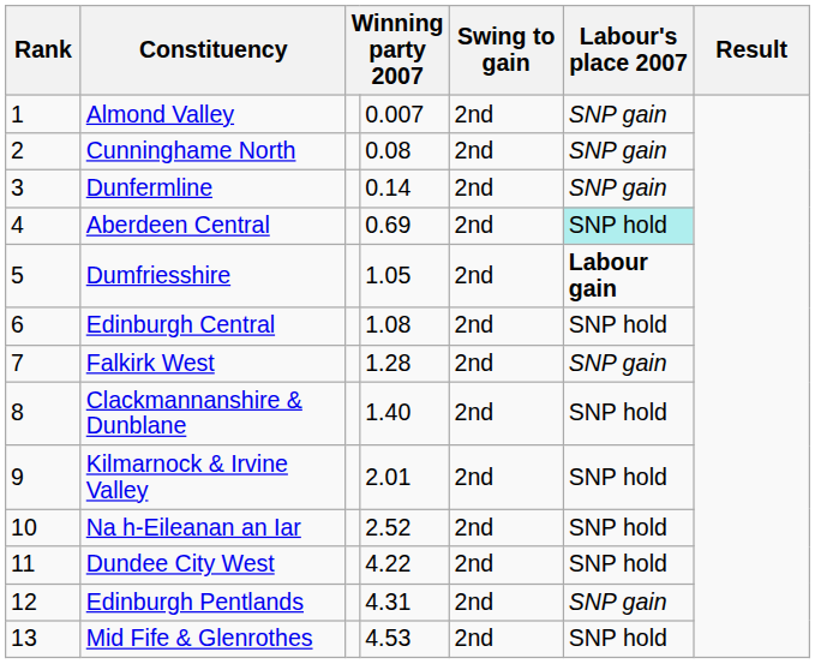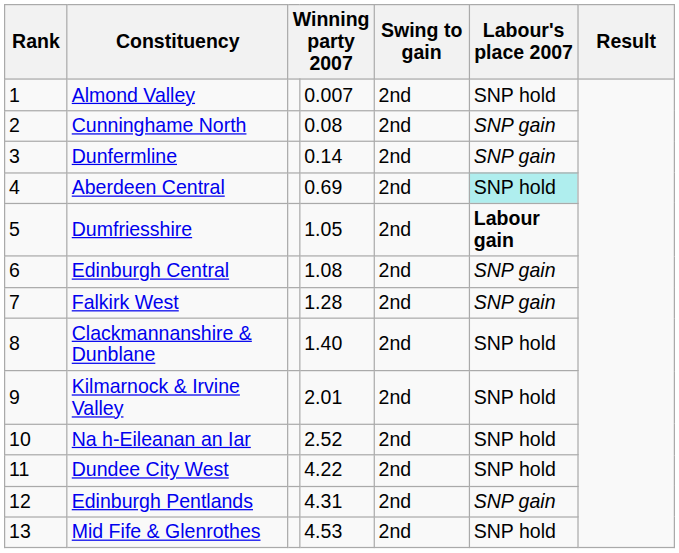Almond Valley | Labour's place 2007: SNP gain -> SNP hold
Edinburgh Central | Labour's place 2007: SNP hold -> SNP gain
